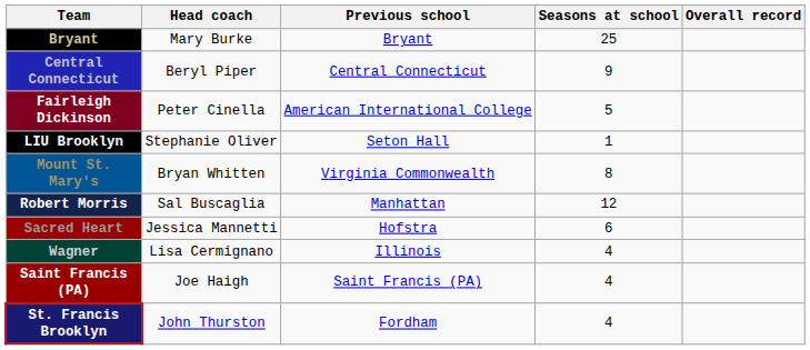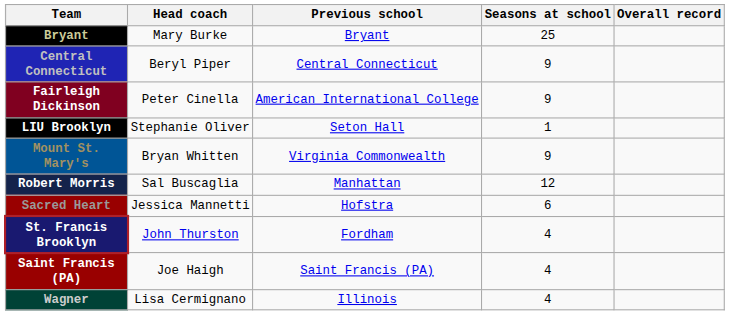Fairleigh Dickinson | Seasons at school: 5 -> 9
Mount St. Mary's | Seasons at school: 8 -> 9
rows swapped: St. Francis Brooklyn <-> Wagner
